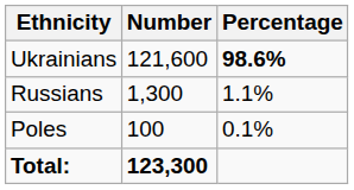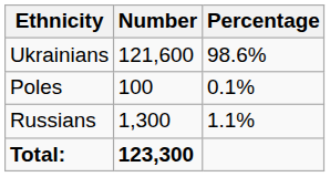Ukrainians | Percentage: bold -> normal
rows swapped: Russians <-> Poles
